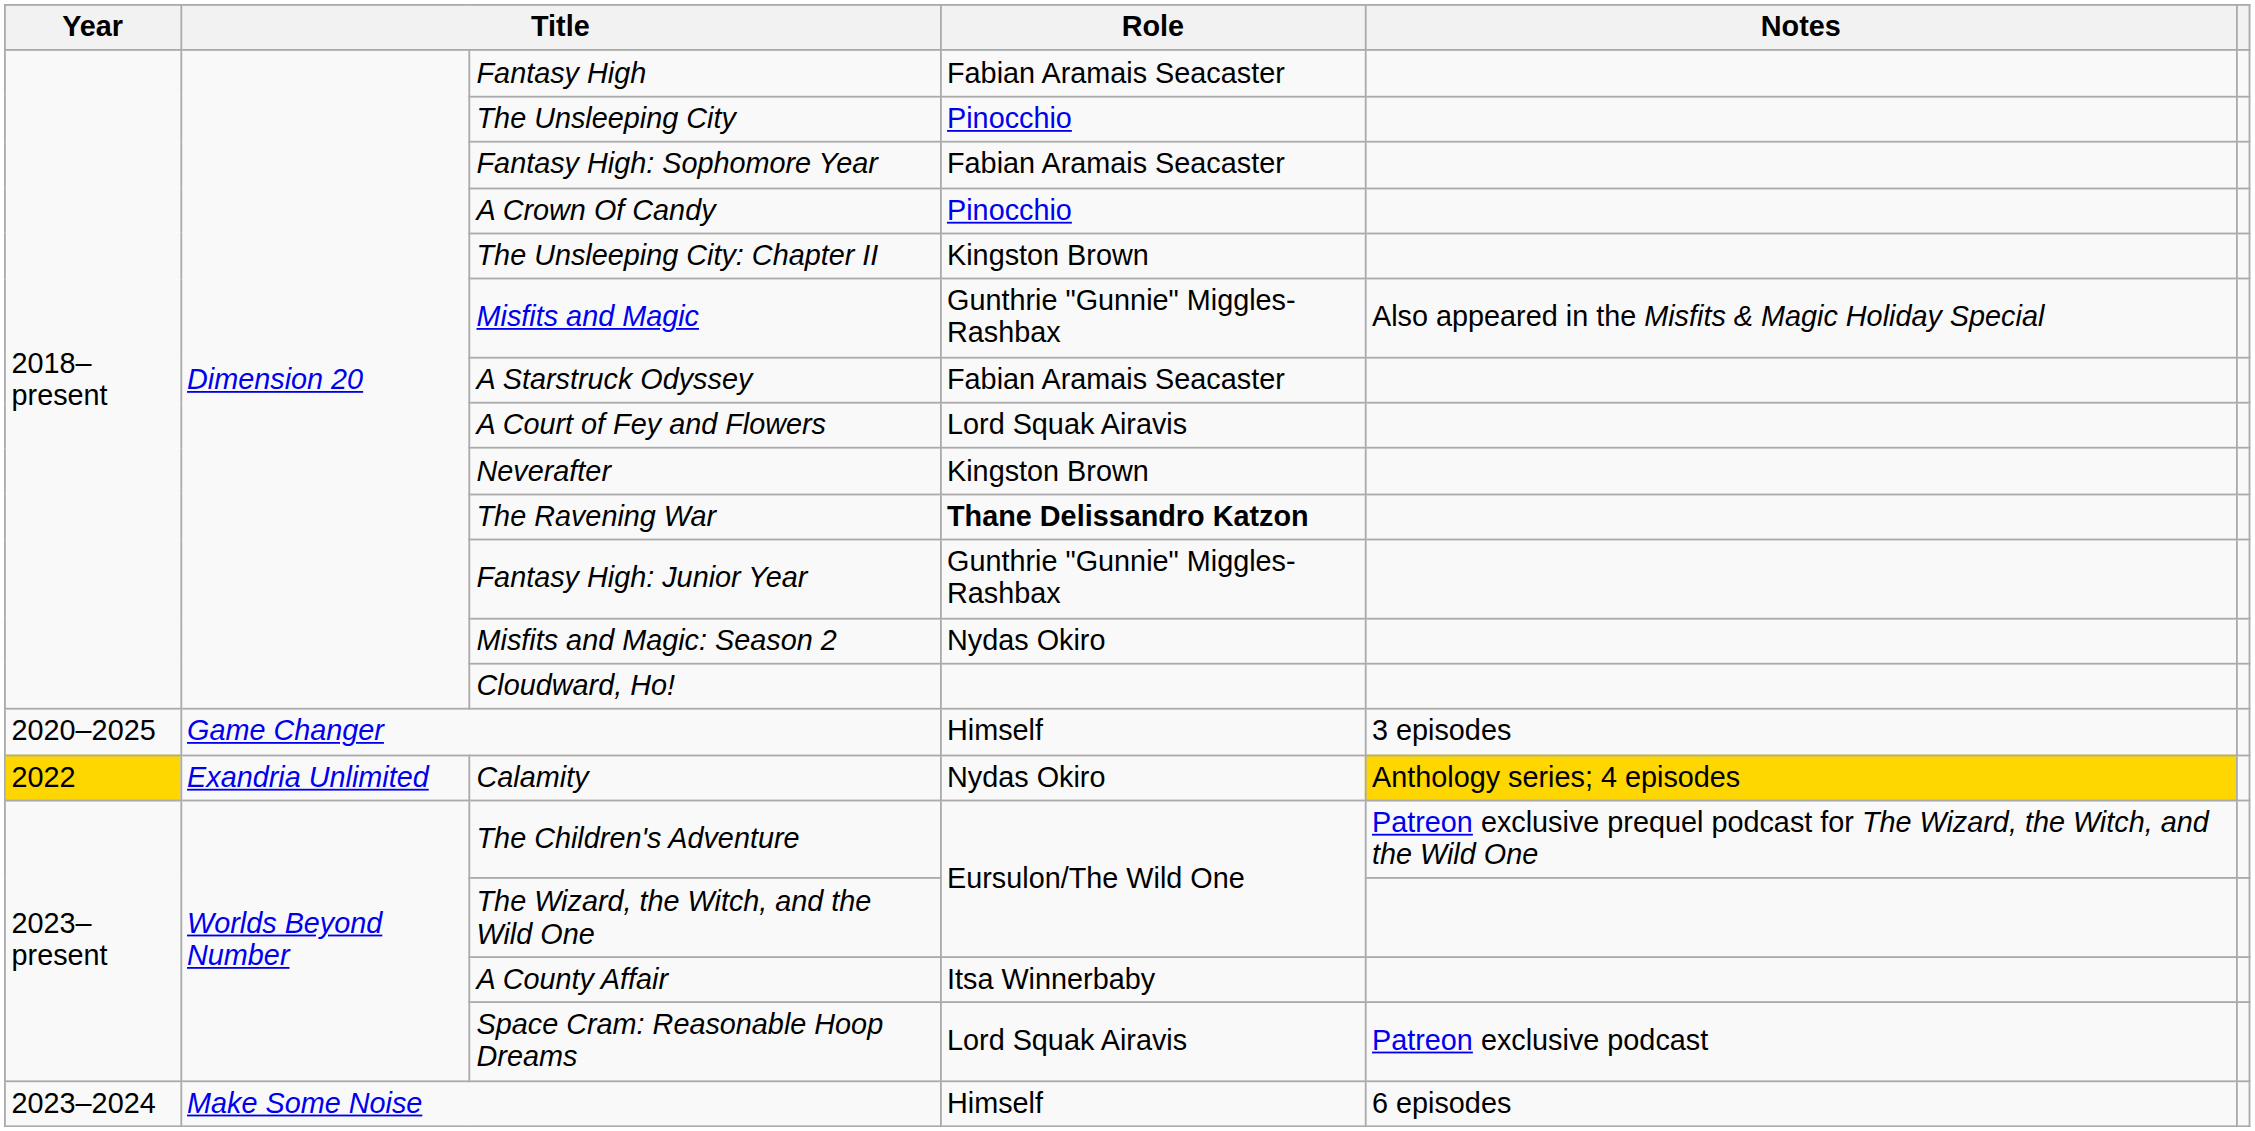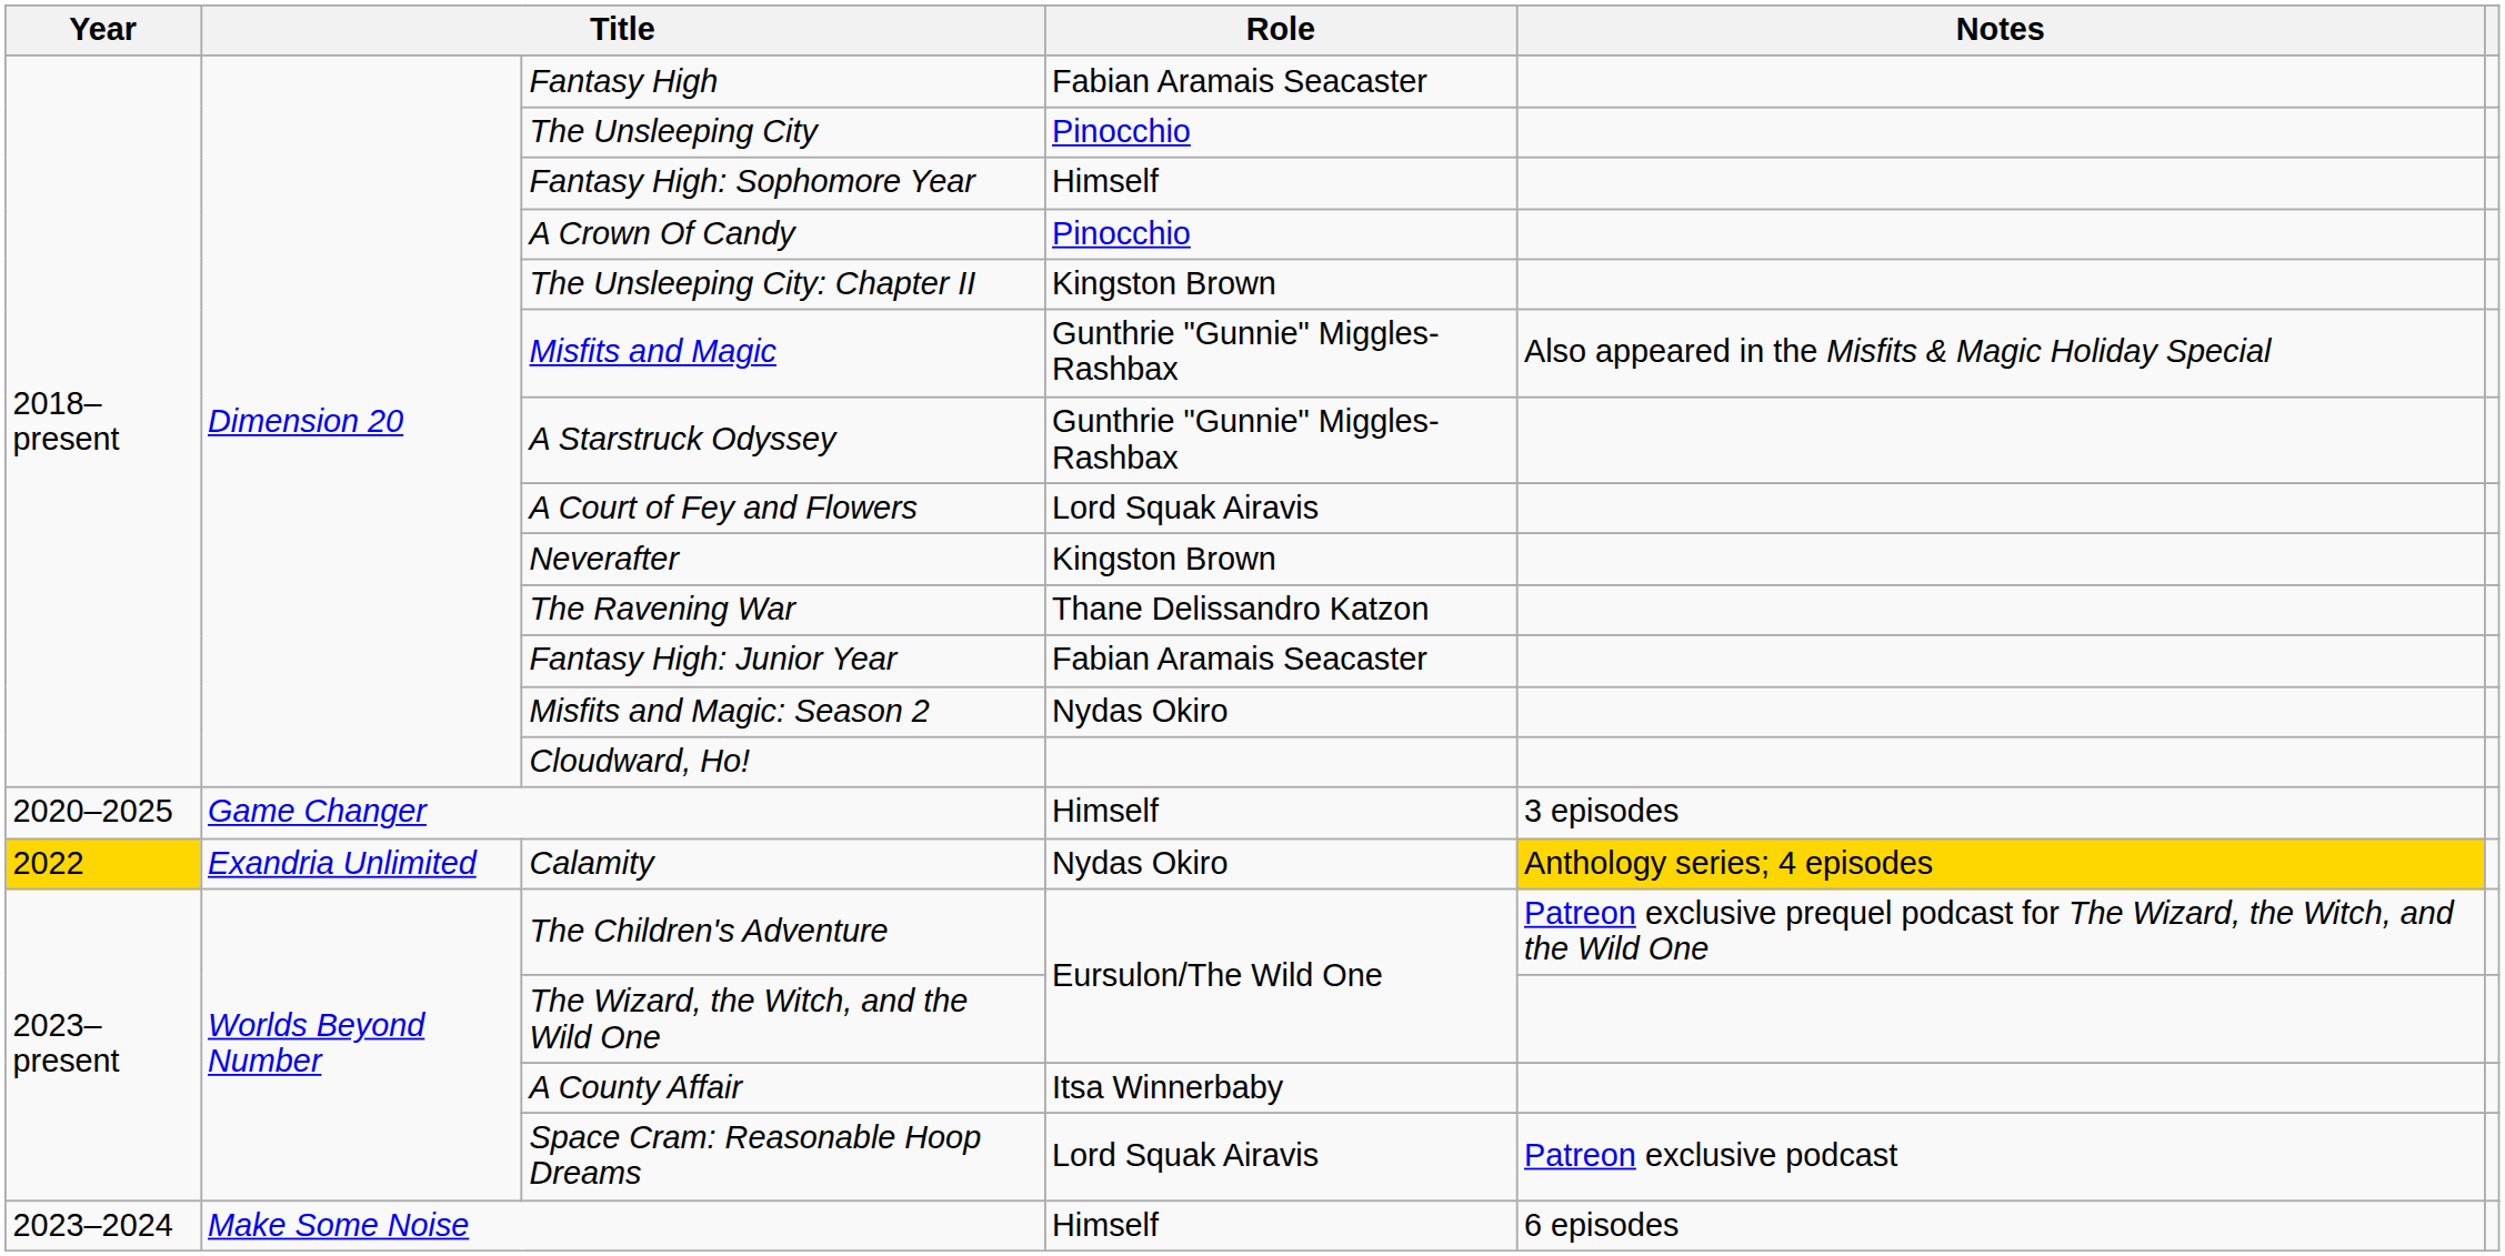Fantasy High: Sophomore Year | Role: Fabian Aramais Seacaster -> Himself
A Starstruck Odyssey | Role: Fabian Aramais Seacaster -> Gunthrie "Gunnie" Miggles-Rashbax
The Ravening War | Role: bold -> normal
Fantasy High: Junior Year | Role: Gunthrie "Gunnie" Miggles-Rashbax -> Fabian Aramais Seacaster
